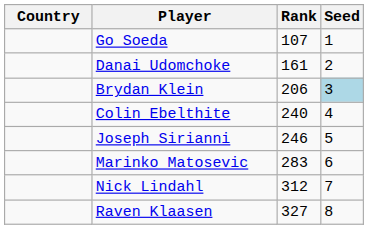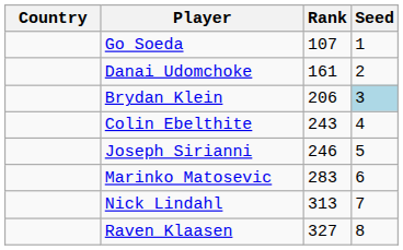Colin Ebelthite | Rank: 240 -> 243
Nick Lindahl | Rank: 312 -> 313
